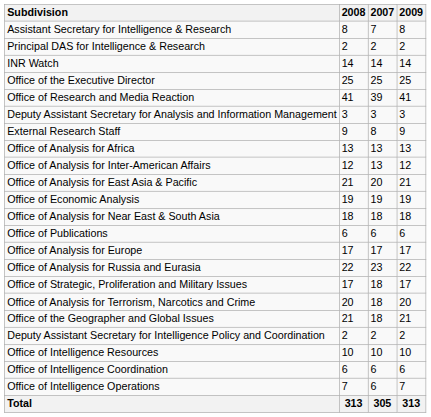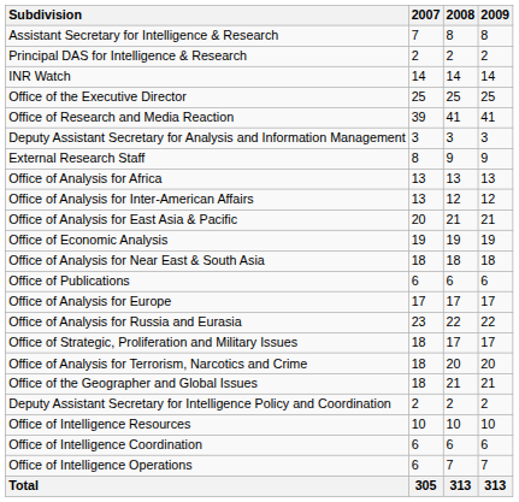columns swapped: 2007 <-> 2008
